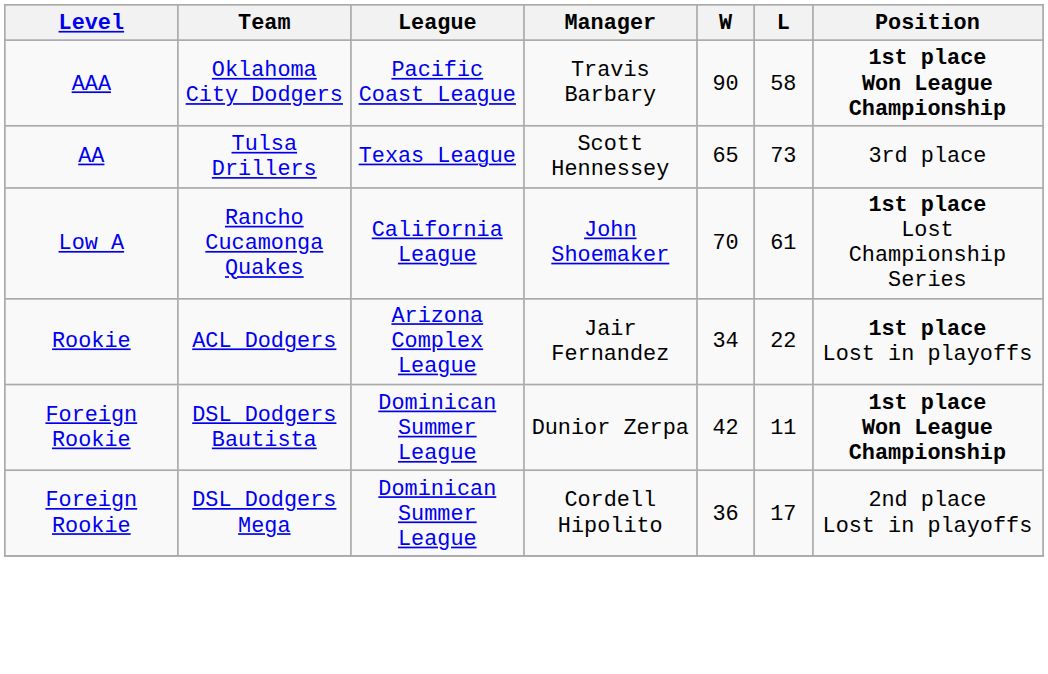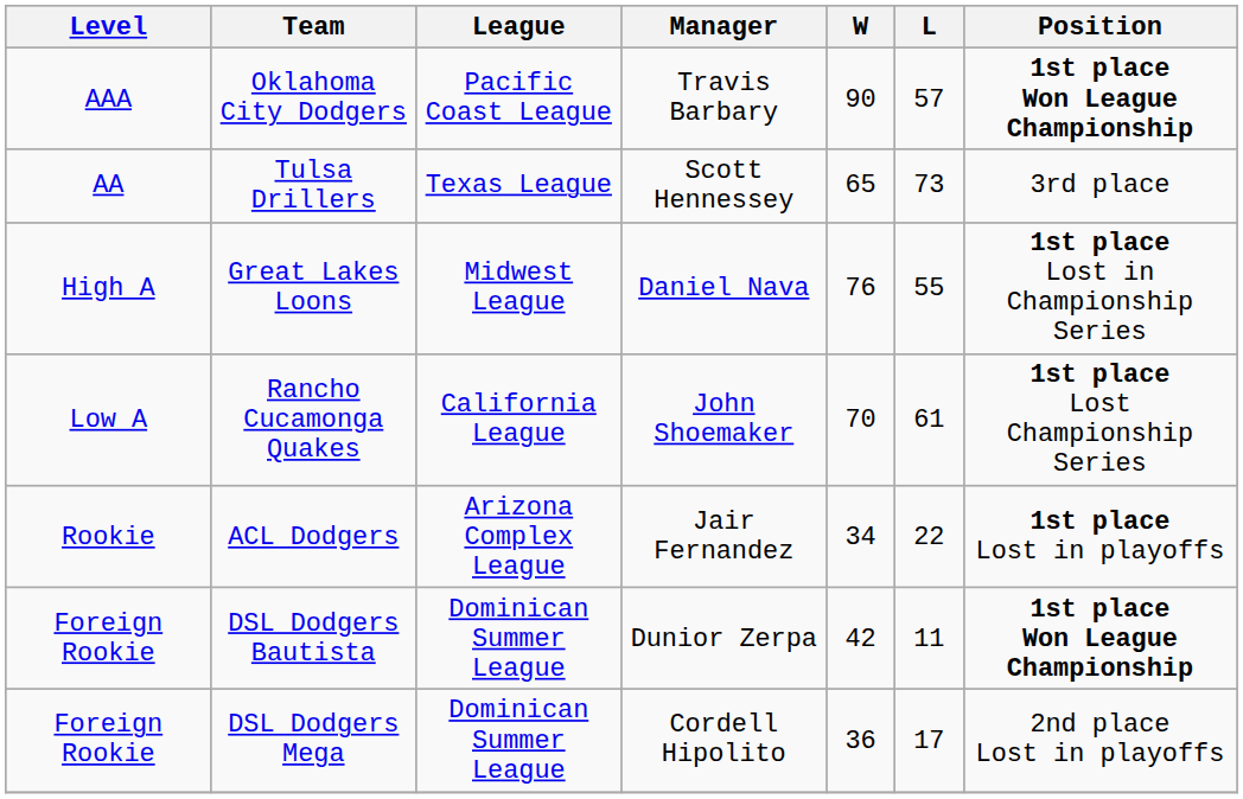Oklahoma City Dodgers | L: 58 -> 57
+ row: High A | Great Lakes Loons | Midwest League | Daniel Nava | 76 | 55 | 1st place Lost in Championship Series
